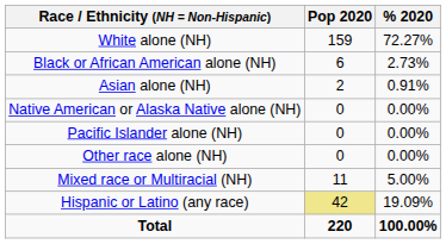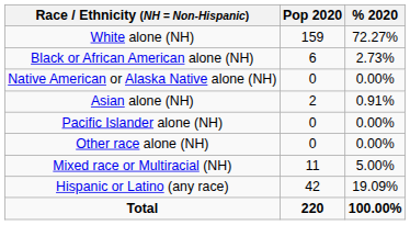rows swapped: Native American or Alaska Native alone (NH) <-> Asian alone (NH)
Hispanic or Latino (any race) | Pop 2020: khaki background -> no background
